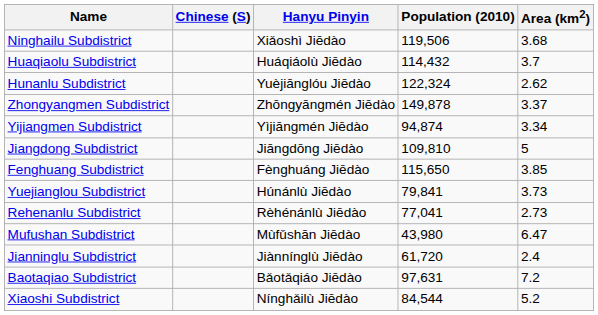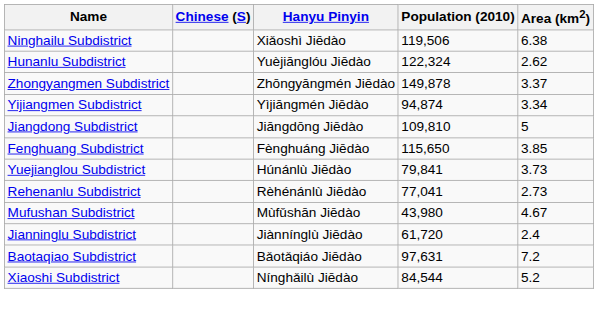Ninghailu Subdistrict | Area (km2): 3.68 -> 6.38
- row: Huaqiaolu Subdistrict | Huáqiáolù Jiēdào | 114,432 | 3.7
Mufushan Subdistrict | Area (km2): 6.47 -> 4.67
